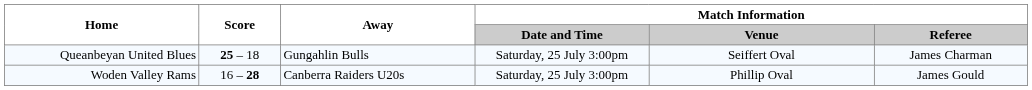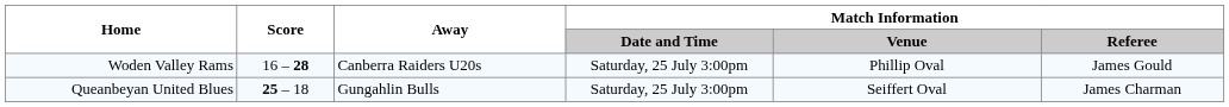rows swapped: Queanbeyan United Blues <-> Woden Valley Rams
